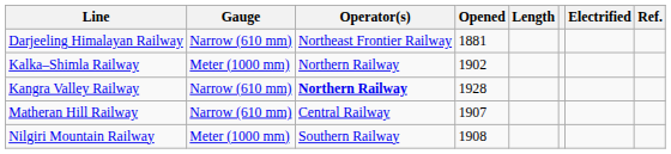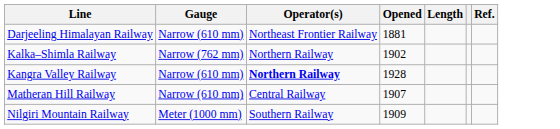- column: Electrified
Kalka–Shimla Railway | Gauge: Meter (1000 mm) -> Narrow (762 mm)
Nilgiri Mountain Railway | Opened: 1908 -> 1909
